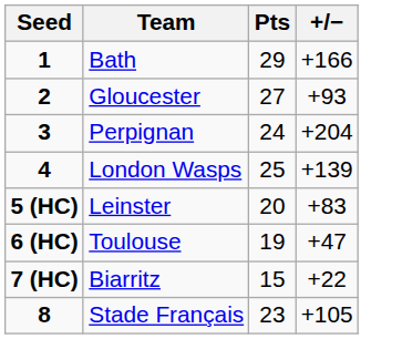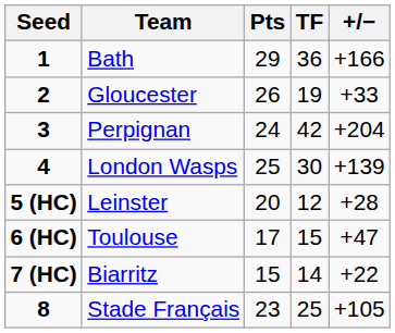+ column: TF | 36 | 19 | 42 | 30 | 12 | 15 | 14 | 25
Gloucester | Pts: 27 -> 26
Gloucester | +/−: +93 -> +33
Leinster | +/−: +83 -> +28
Toulouse | Pts: 19 -> 17
